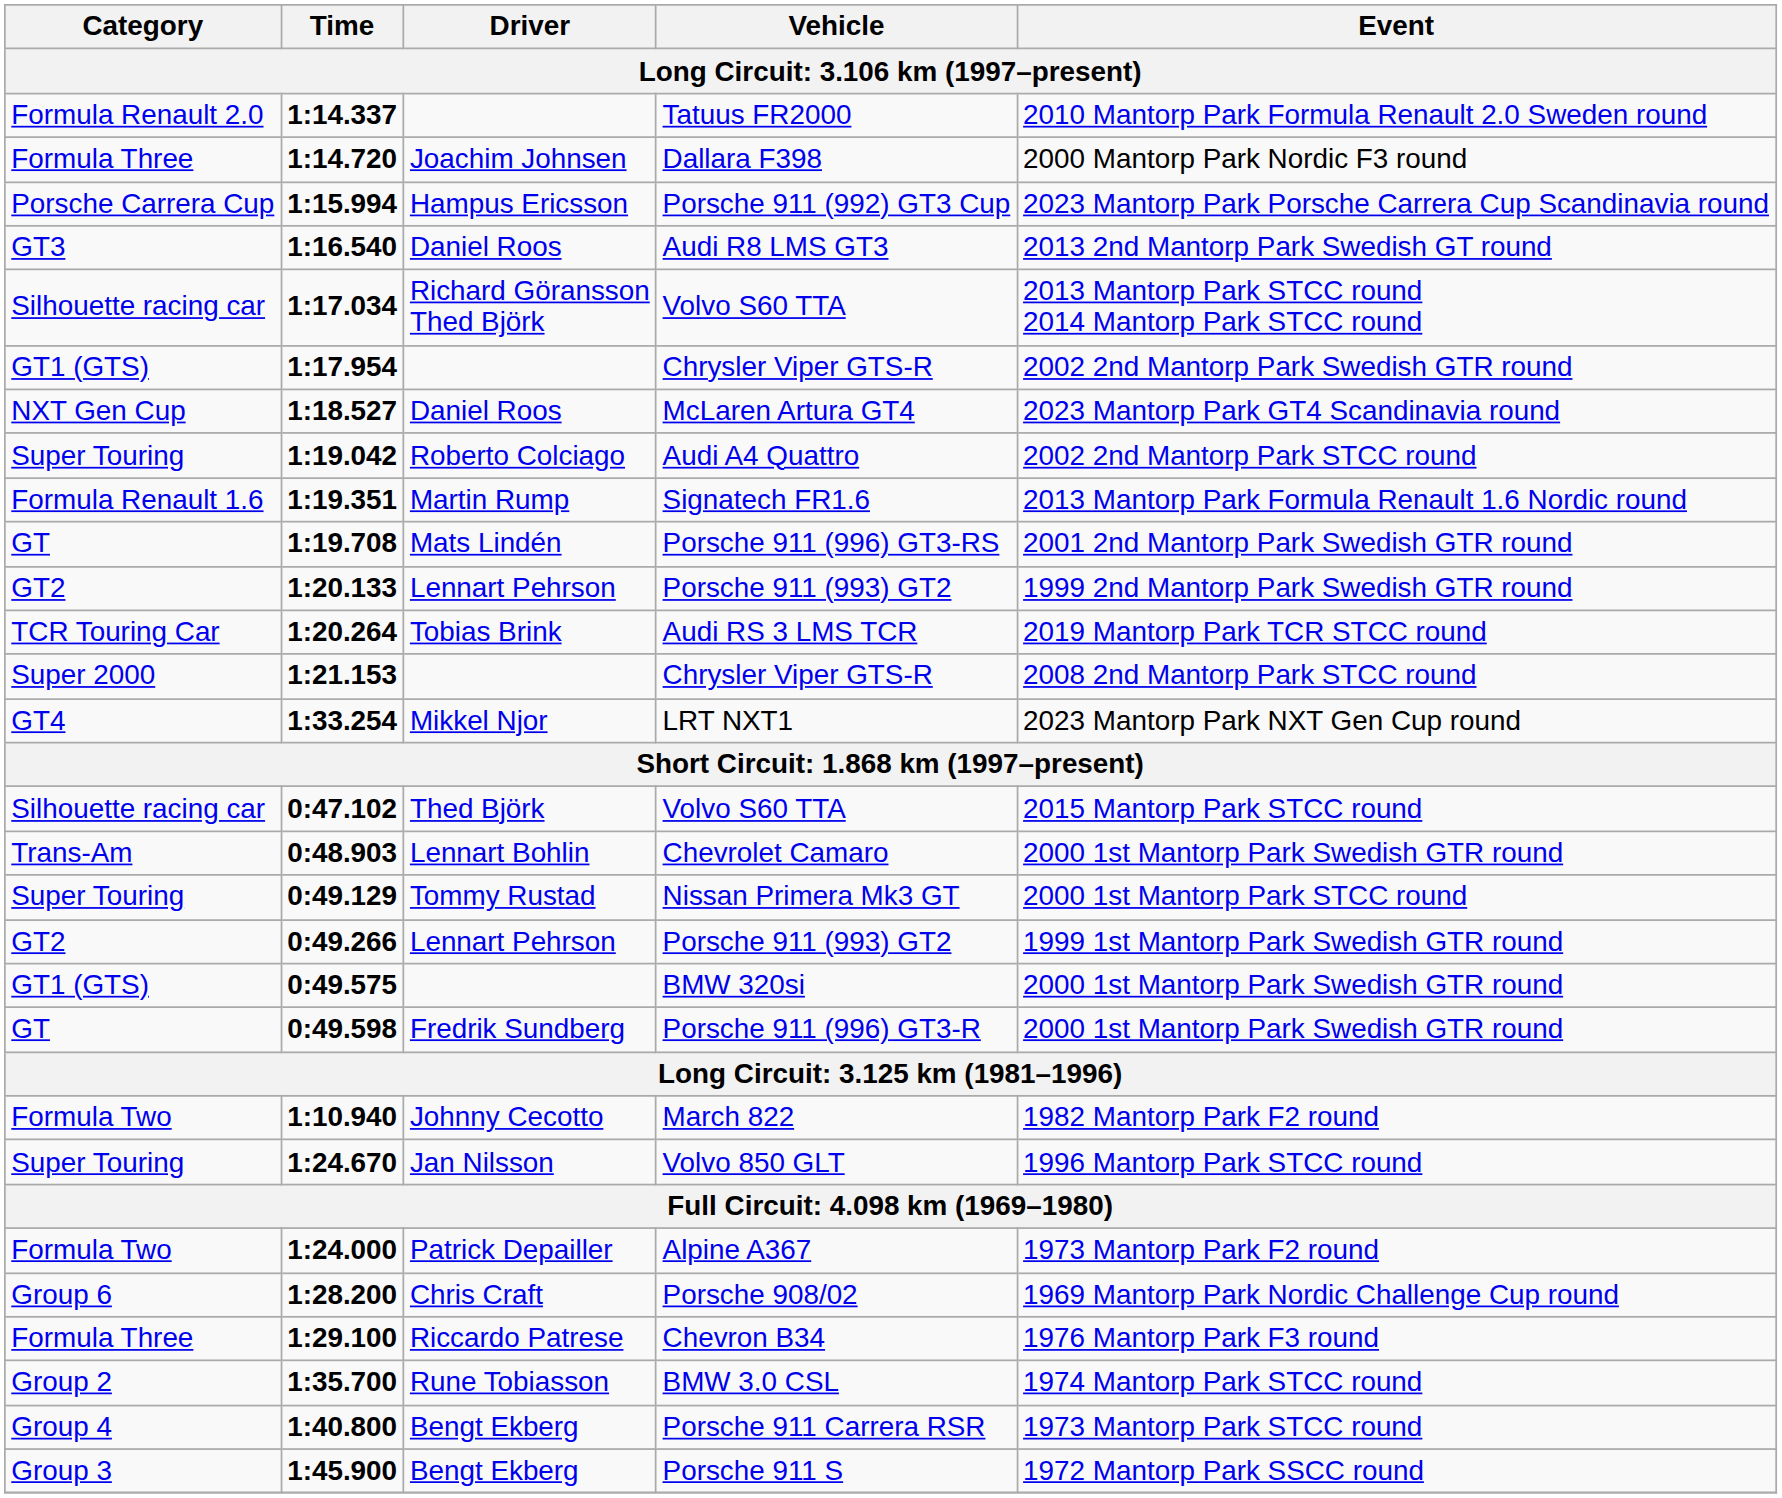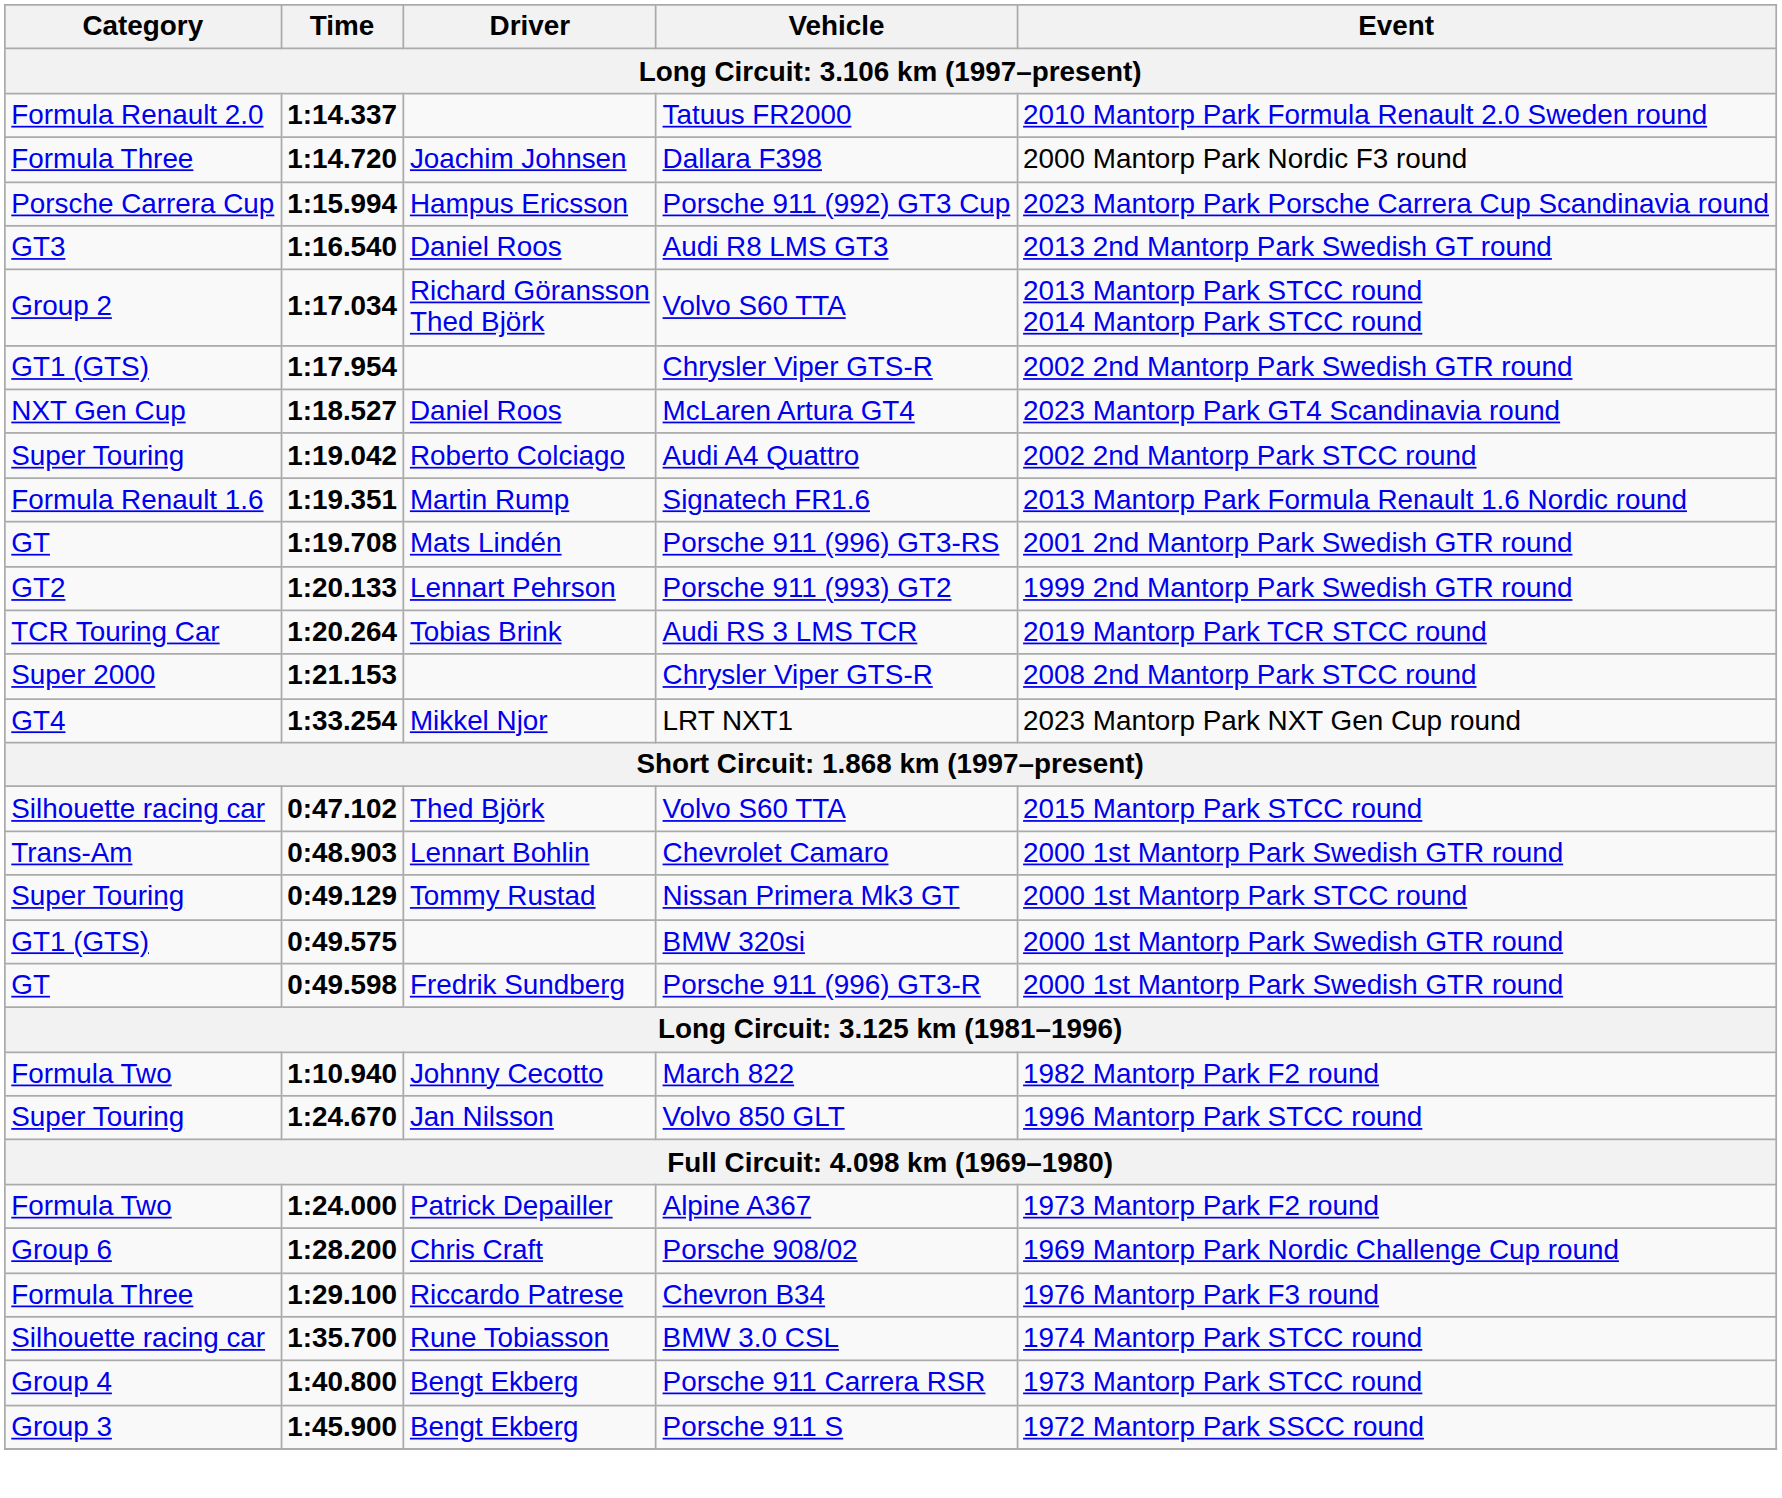1:17.034 | Category: Silhouette racing car -> Group 2
- row: GT2 | 0:49.266 | Lennart Pehrson | Porsche 911 (993) GT2 | 1999 1st Mantorp Park Swedish GTR round
1:35.700 | Category: Group 2 -> Silhouette racing car
